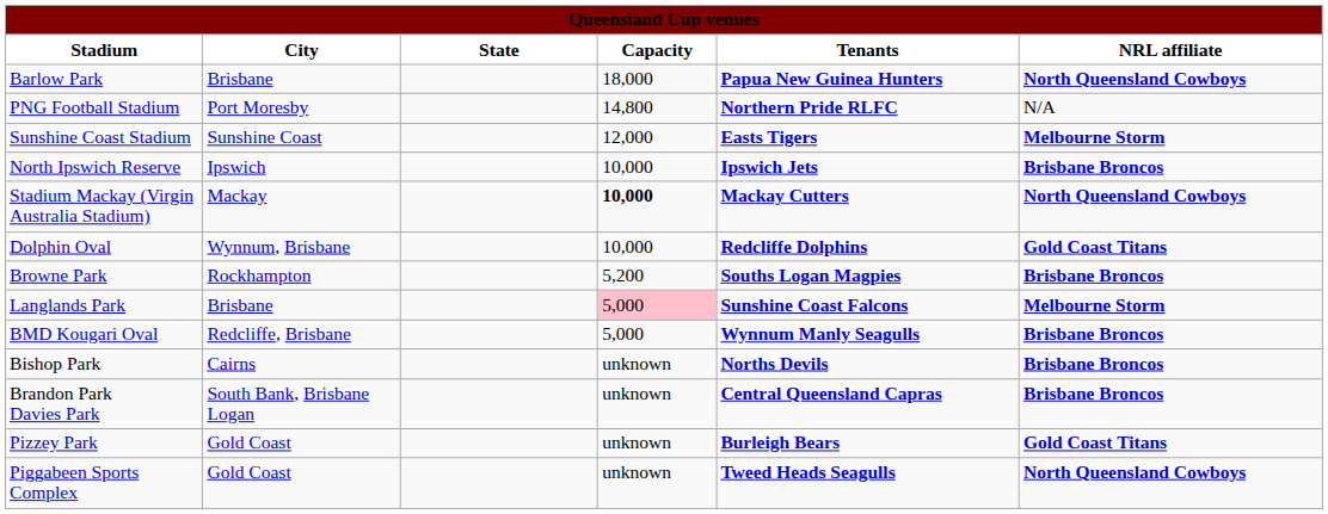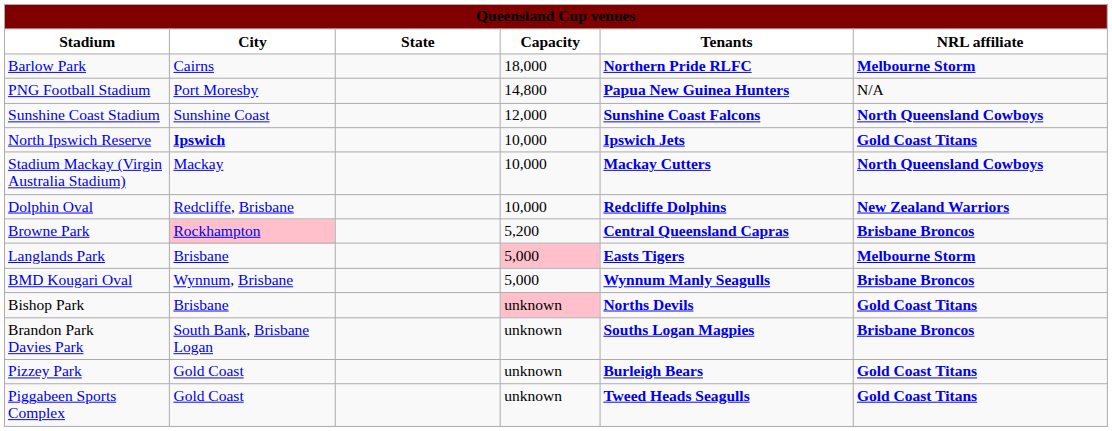Barlow Park | City: Brisbane -> Cairns
Barlow Park | Tenants: Papua New Guinea Hunters -> Northern Pride RLFC
Barlow Park | NRL affiliate: North Queensland Cowboys -> Melbourne Storm
PNG Football Stadium | Tenants: Northern Pride RLFC -> Papua New Guinea Hunters
Sunshine Coast Stadium | Tenants: Easts Tigers -> Sunshine Coast Falcons
Sunshine Coast Stadium | NRL affiliate: Melbourne Storm -> North Queensland Cowboys
North Ipswich Reserve | City: normal -> bold
North Ipswich Reserve | NRL affiliate: Brisbane Broncos -> Gold Coast Titans
Stadium Mackay (Virgin Australia Stadium) | Capacity: bold -> normal
Dolphin Oval | City: Wynnum, Brisbane -> Redcliffe, Brisbane
Dolphin Oval | NRL affiliate: Gold Coast Titans -> New Zealand Warriors
Browne Park | City: no background -> pink background
Browne Park | Tenants: Souths Logan Magpies -> Central Queensland Capras
Langlands Park | Tenants: Sunshine Coast Falcons -> Easts Tigers
BMD Kougari Oval | City: Redcliffe, Brisbane -> Wynnum, Brisbane
Bishop Park | City: Cairns -> Brisbane
Bishop Park | Capacity: no background -> pink background
Bishop Park | NRL affiliate: Brisbane Broncos -> Gold Coast Titans
Brandon Park Davies Park | Tenants: Central Queensland Capras -> Souths Logan Magpies
Piggabeen Sports Complex | NRL affiliate: North Queensland Cowboys -> Gold Coast Titans
